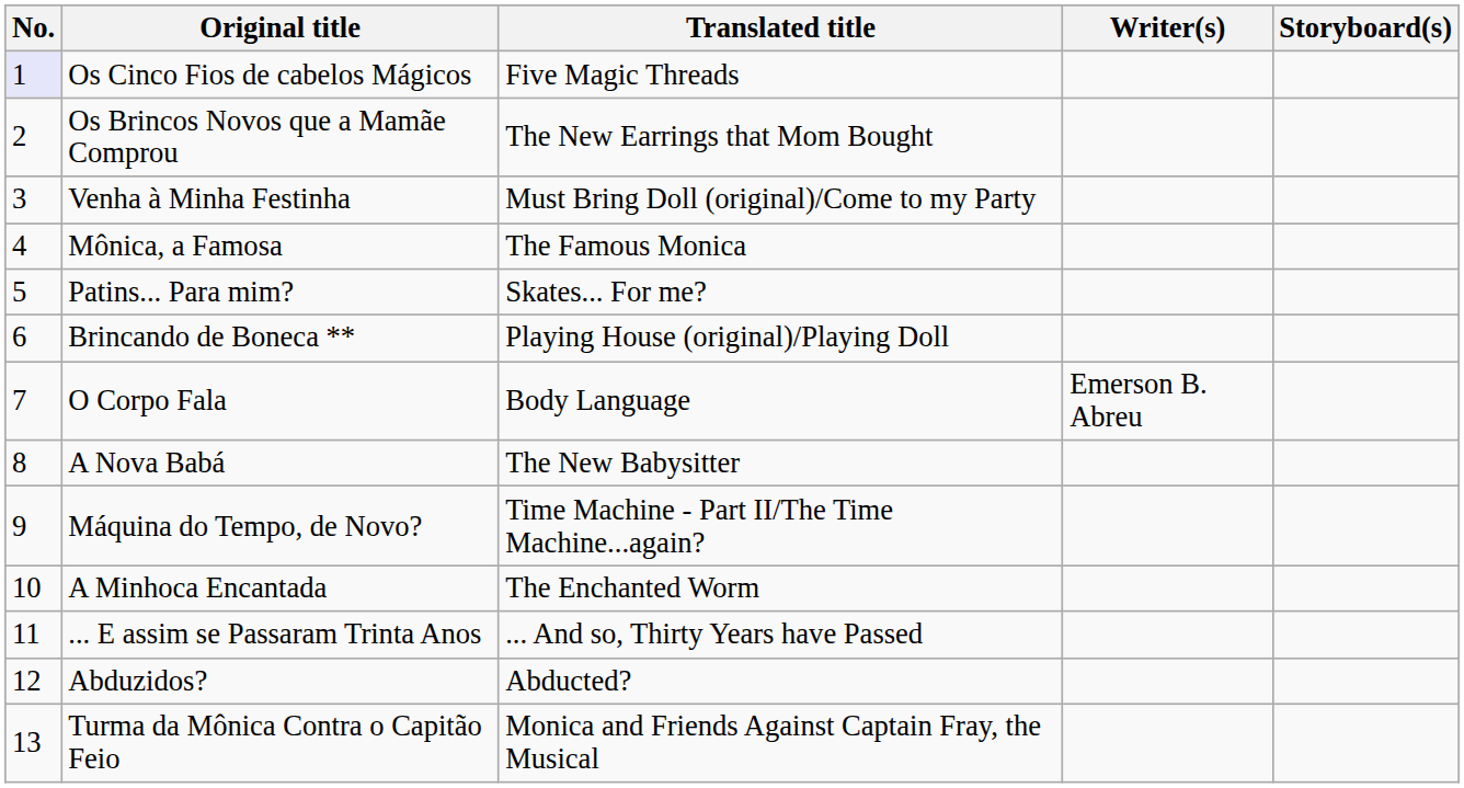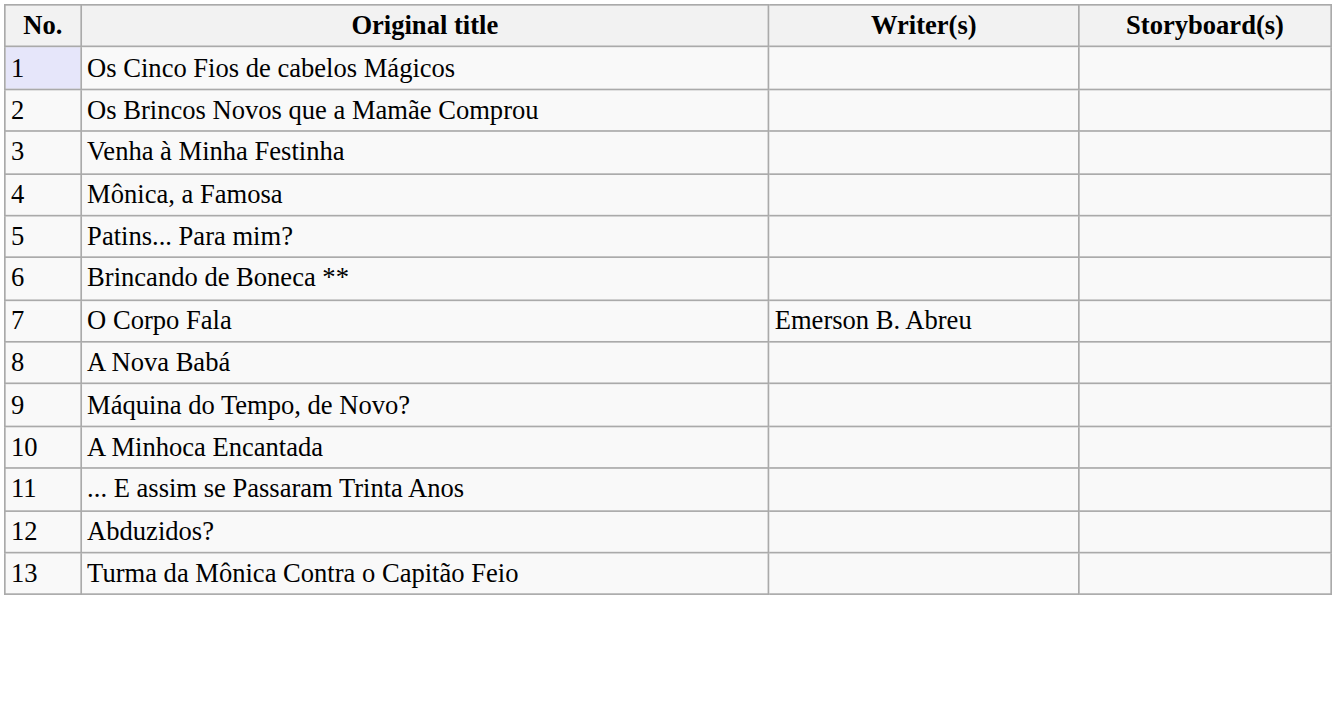- column: Translated title | Five Magic Threads | The New Earrings that Mom Bought | Must Bring Doll (original)/Come to my Party | The Famous Monica | Skates... For me? | Playing House (original)/Playing Doll | Body Language | The New Babysitter | Time Machine - Part II/The Time Machine...again? | The Enchanted Worm | ... And so, Thirty Years have Passed | Abducted? | Monica and Friends Against Captain Fray, the Musical
